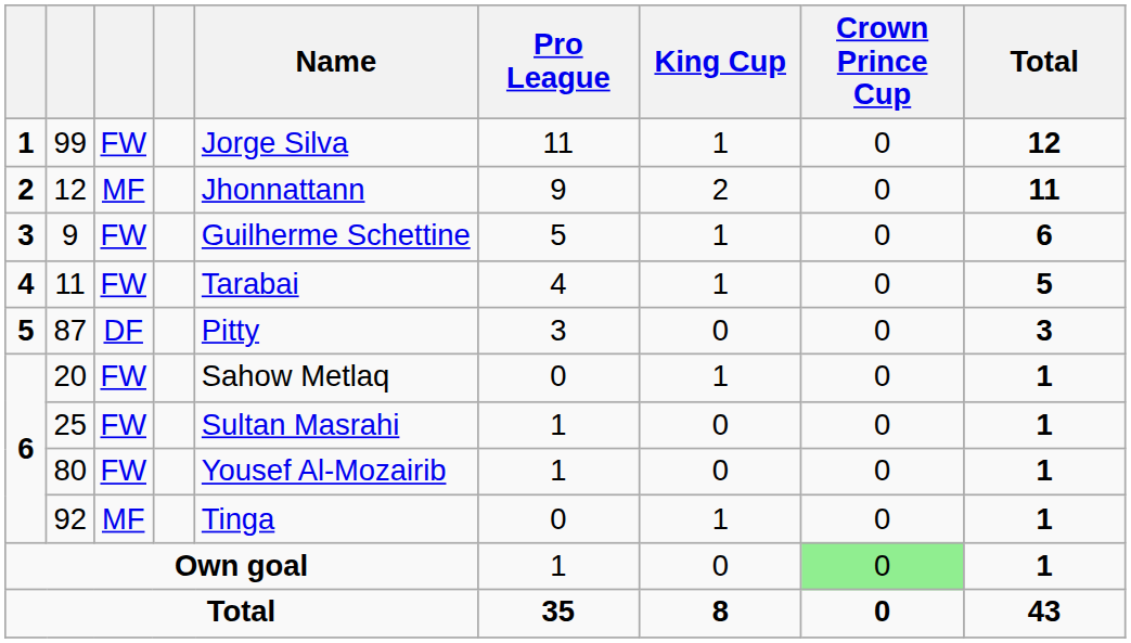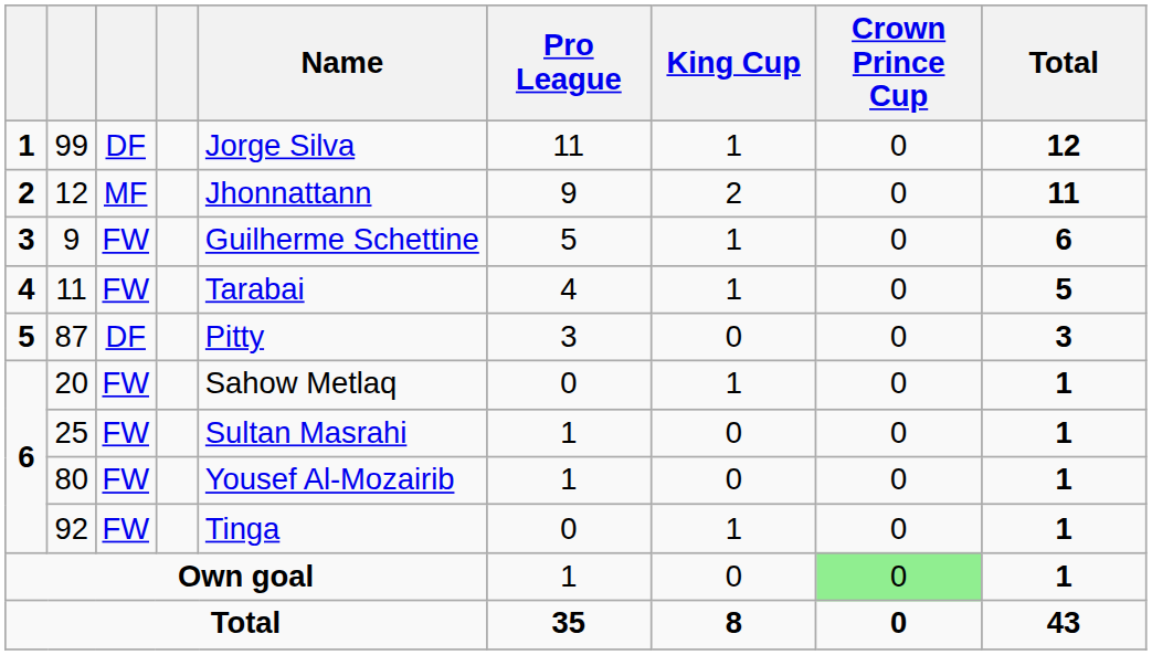99 | column 3: FW -> DF
92 | column 3: MF -> FW
